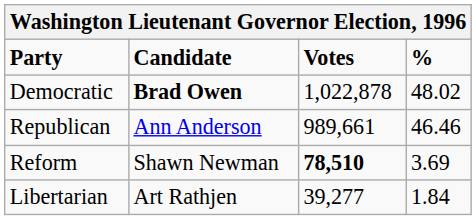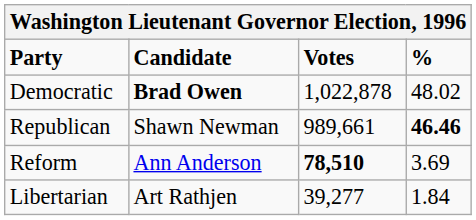Republican | Candidate: Ann Anderson -> Shawn Newman
Republican | %: normal -> bold
Reform | Candidate: Shawn Newman -> Ann Anderson
